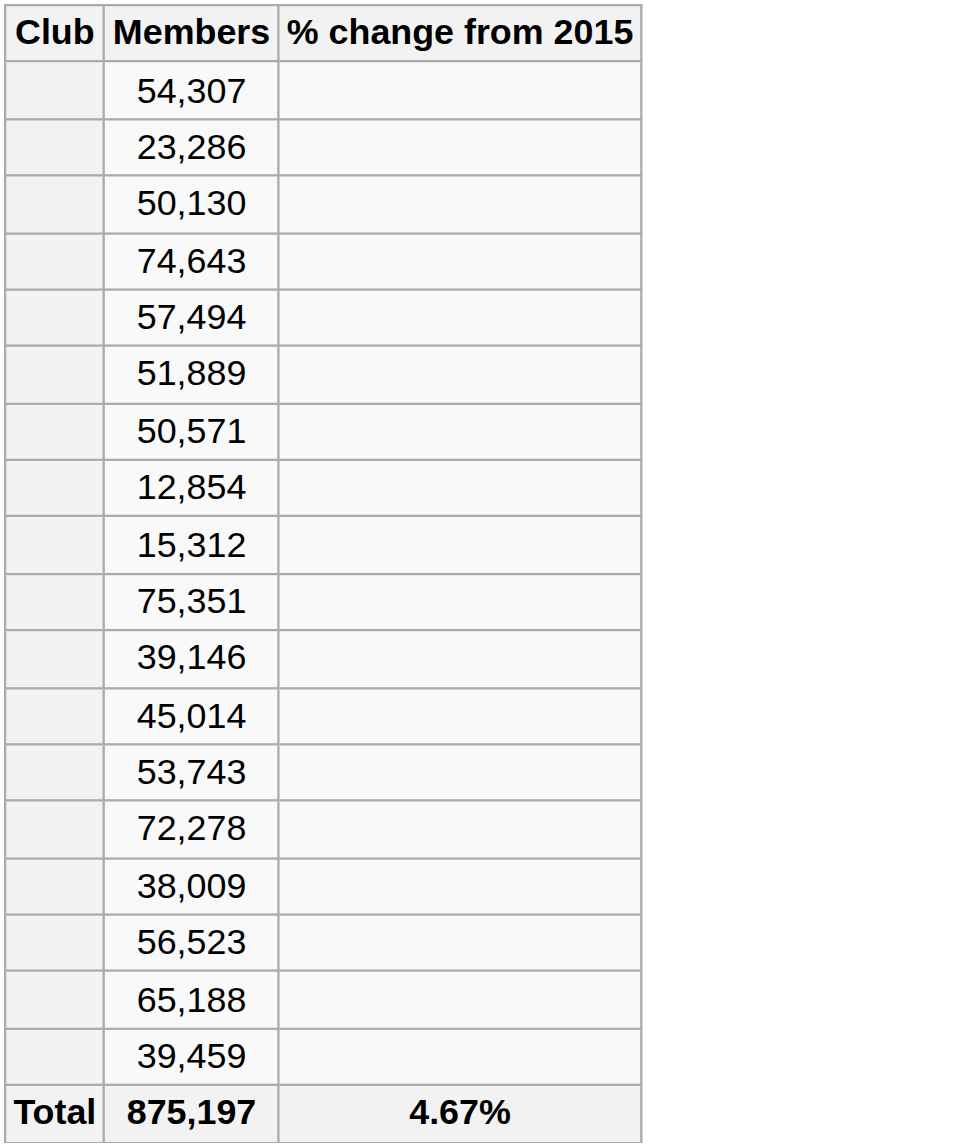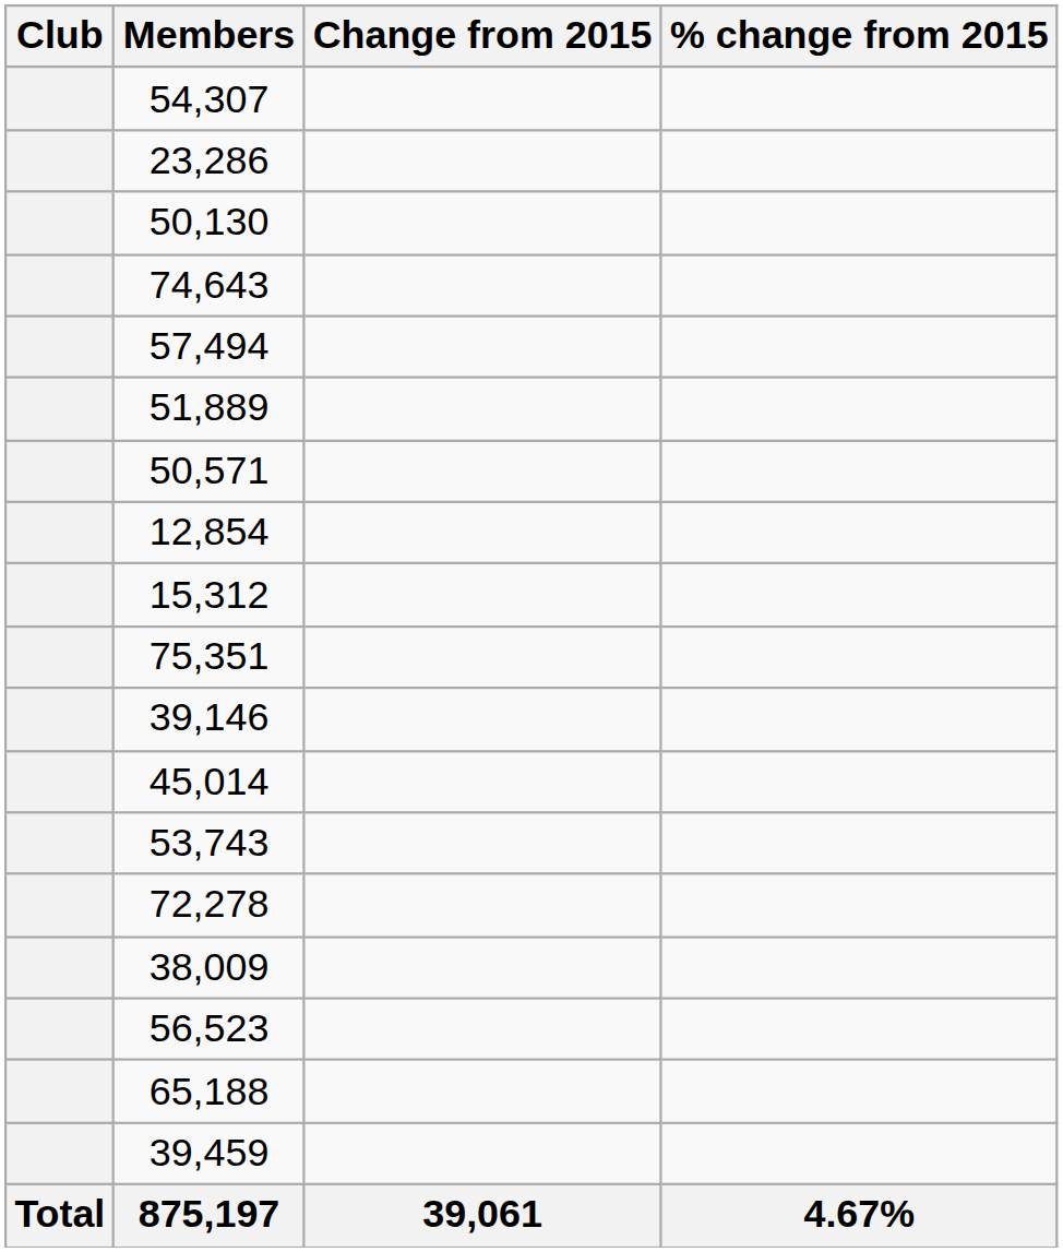+ column: Change from 2015 | 39,061
